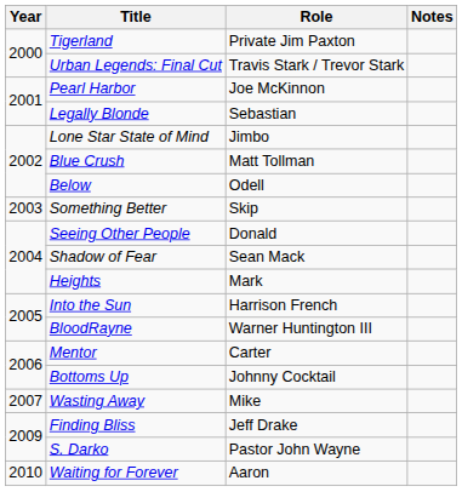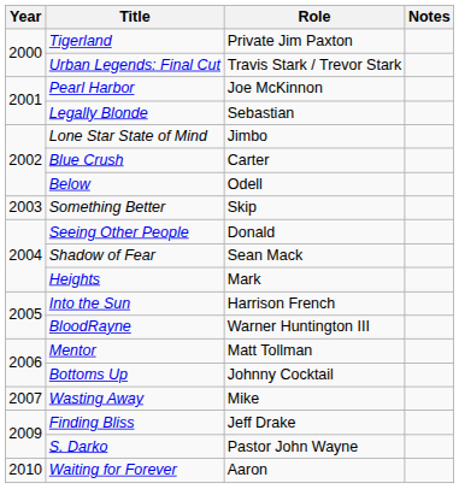Blue Crush | Role: Matt Tollman -> Carter
Mentor | Role: Carter -> Matt Tollman
